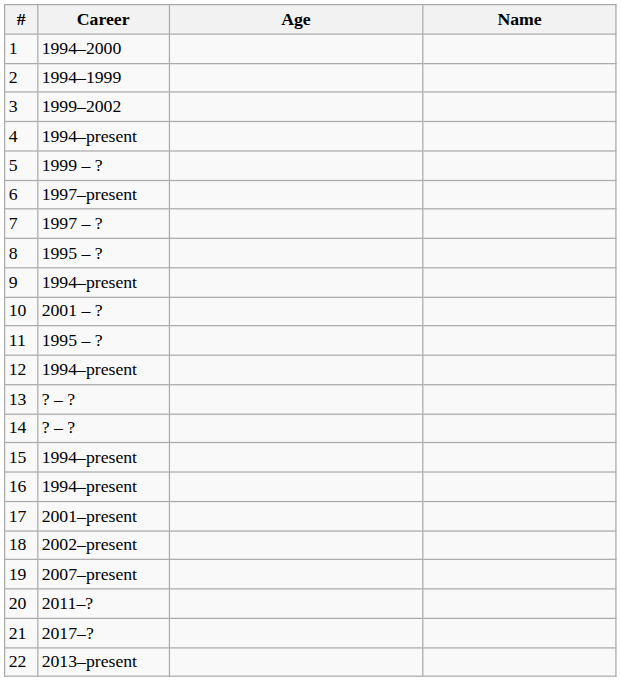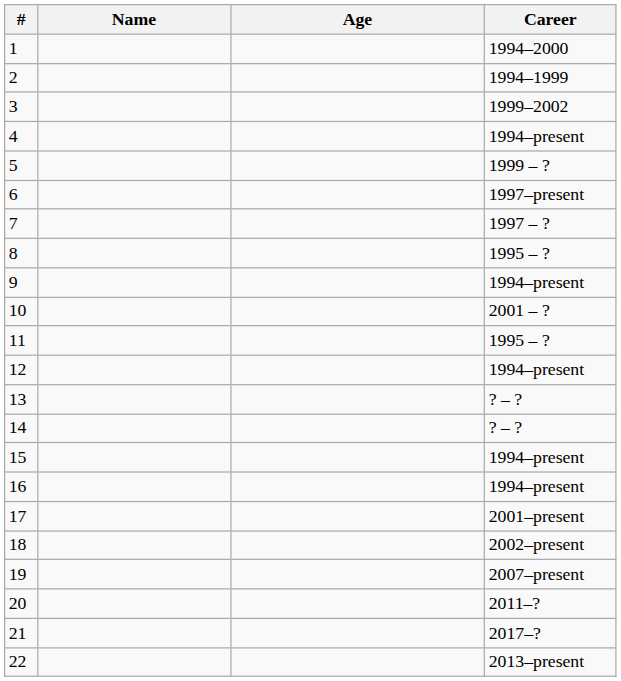columns swapped: Name <-> Career
